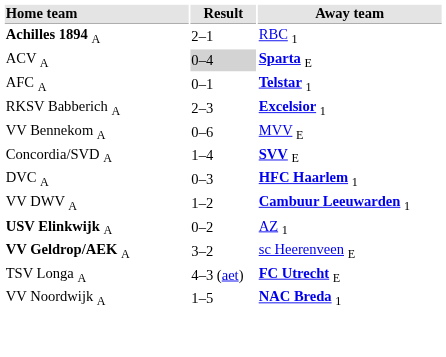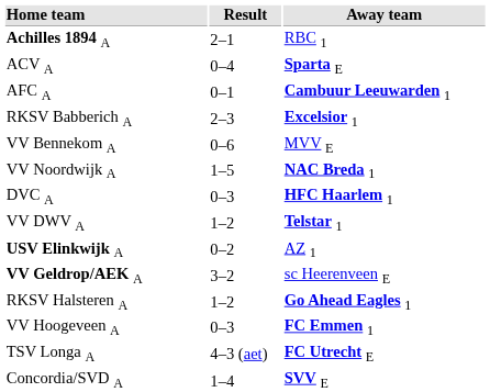ACV A | Result: lightgrey background -> no background
AFC A | Away team: Telstar 1 -> Cambuur Leeuwarden 1
rows swapped: Concordia/SVD A <-> VV Noordwijk A
VV DWV A | Away team: Cambuur Leeuwarden 1 -> Telstar 1
+ row: RKSV Halsteren A | 1–2 | Go Ahead Eagles 1
+ row: VV Hoogeveen A | 0–3 | FC Emmen 1
